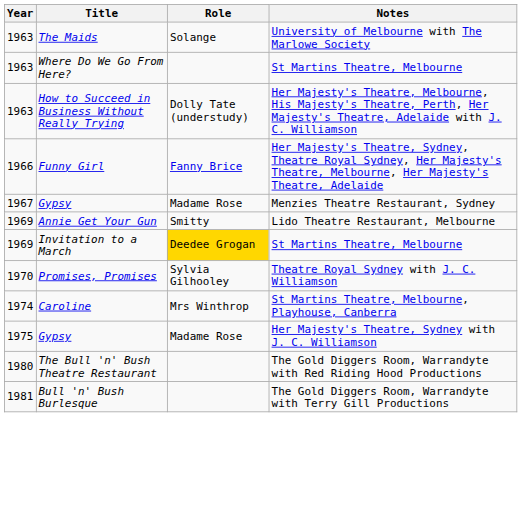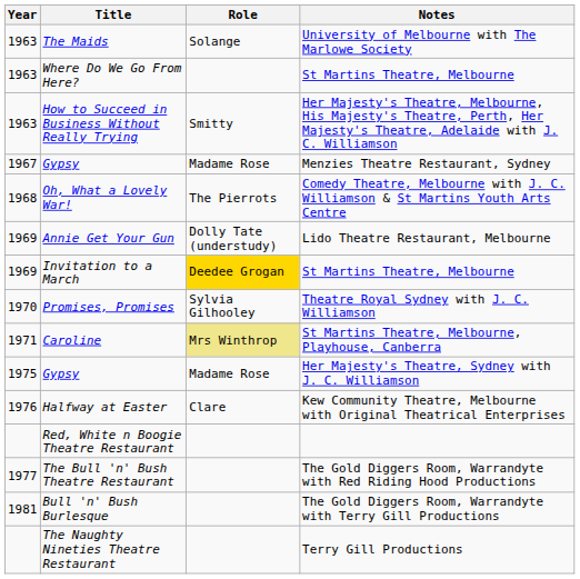How to Succeed in Business Without Really Trying | Role: Dolly Tate (understudy) -> Smitty
- row: 1966 | Funny Girl | Fanny Brice | Her Majesty's Theatre, Sydney, Theatre Royal Sydney, Her Majesty's Theatre, Melbourne, Her Majesty's Theatre, Adelaide
+ row: 1968 | Oh, What a Lovely War! | The Pierrots | Comedy Theatre, Melbourne with J. C. Williamson & St Martins Youth Arts Centre
Annie Get Your Gun | Role: Smitty -> Dolly Tate (understudy)
Caroline | Year: 1974 -> 1971
Caroline | Role: no background -> khaki background
+ row: 1976 | Halfway at Easter | Clare | Kew Community Theatre, Melbourne with Original Theatrical Enterprises
+ row: Red, White n Boogie Theatre Restaurant
The Bull 'n' Bush Theatre Restaurant | Year: 1980 -> 1977
+ row: The Naughty Nineties Theatre Restaurant | Terry Gill Productions
